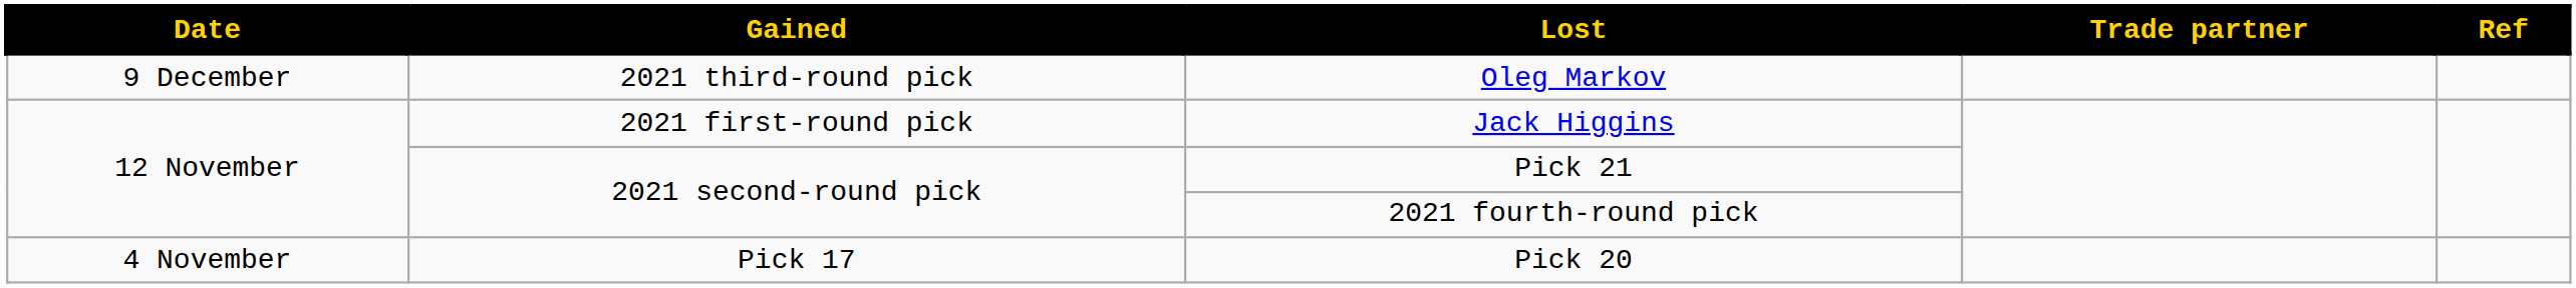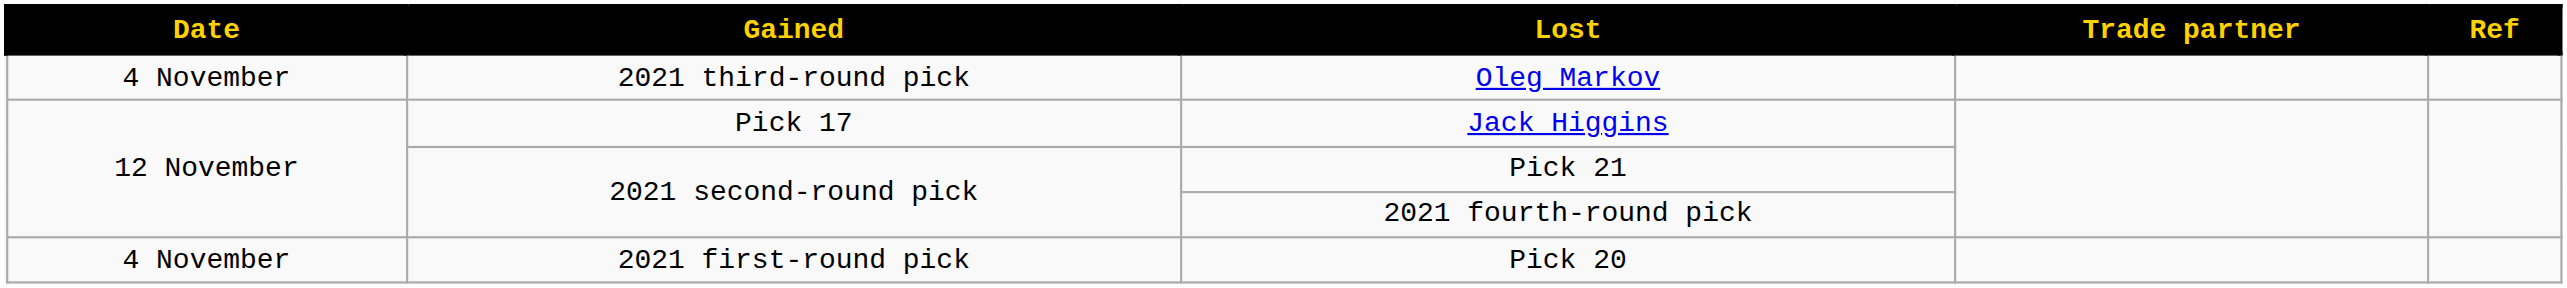Oleg Markov | Date: 9 December -> 4 November
Jack Higgins | Gained: 2021 first-round pick -> Pick 17
Pick 20 | Gained: Pick 17 -> 2021 first-round pick
